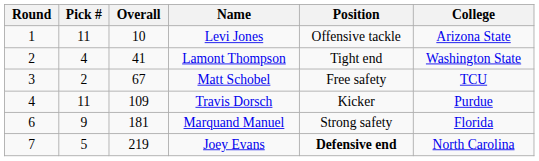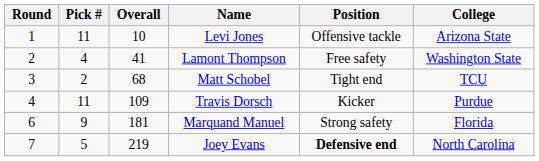Lamont Thompson | Position: Tight end -> Free safety
Matt Schobel | Overall: 67 -> 68
Matt Schobel | Position: Free safety -> Tight end
